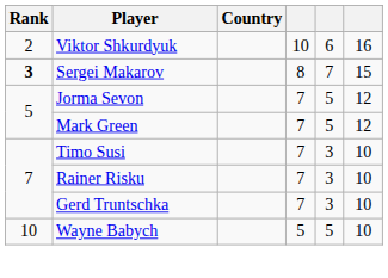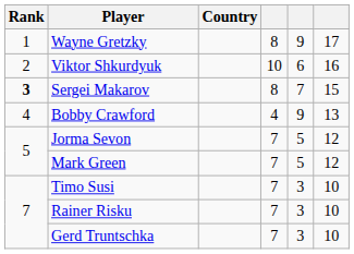+ row: 1 | Wayne Gretzky | 8 | 9 | 17
+ row: 4 | Bobby Crawford | 4 | 9 | 13
- row: 10 | Wayne Babych | 5 | 5 | 10
